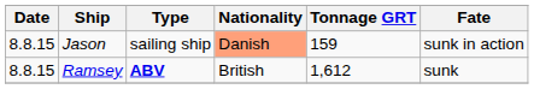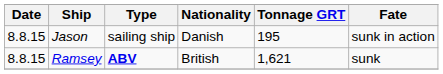Jason | Nationality: lightsalmon background -> no background
Jason | Tonnage GRT: 159 -> 195
Ramsey | Tonnage GRT: 1,612 -> 1,621
